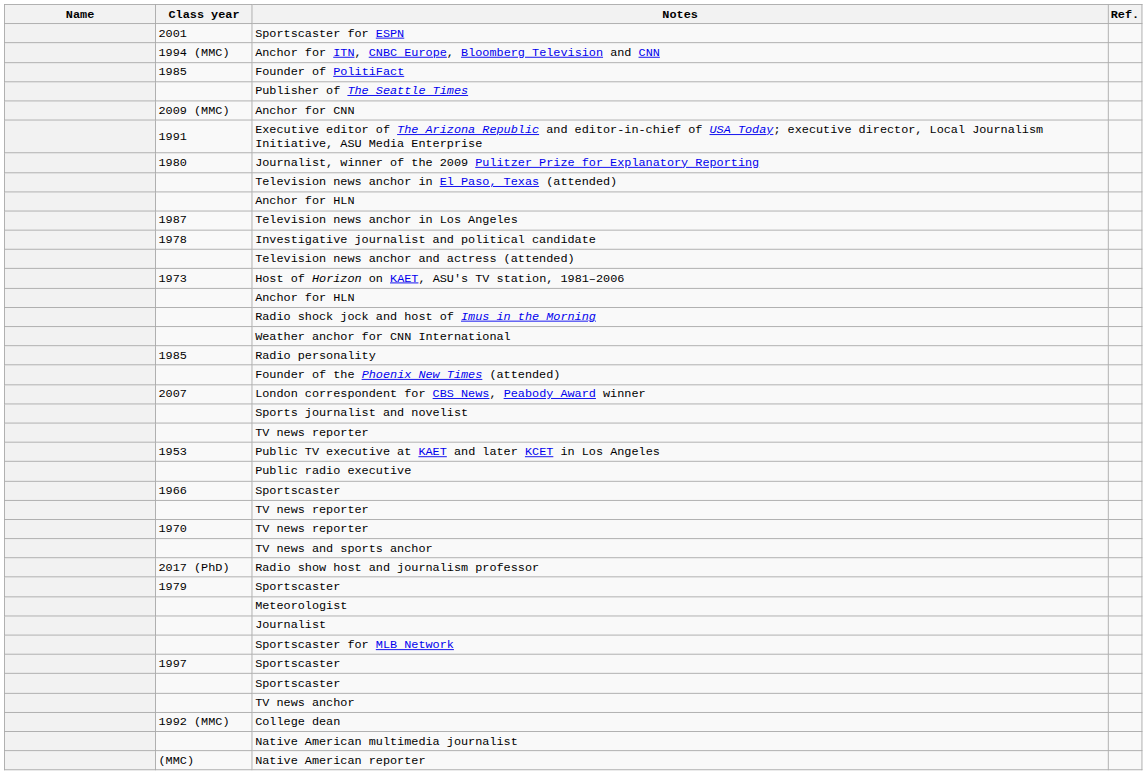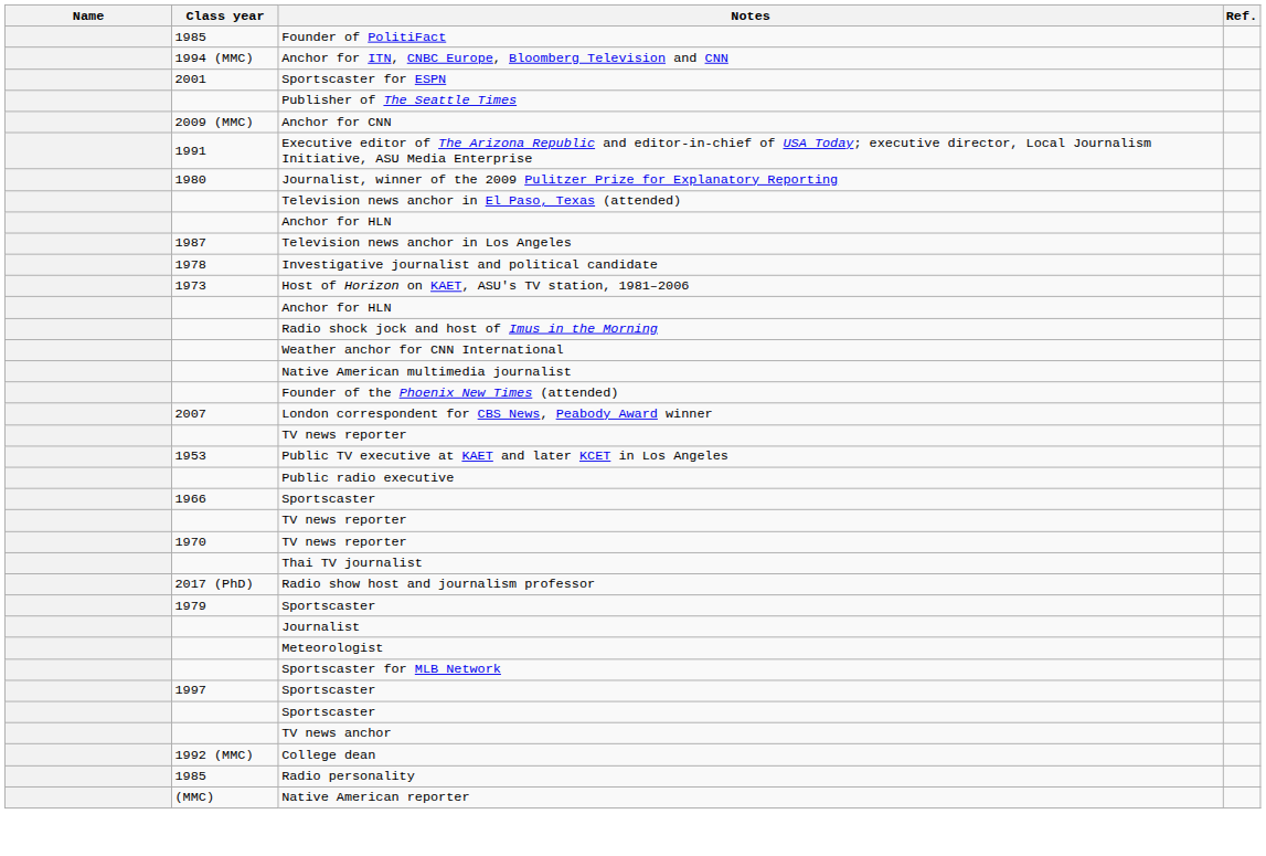rows swapped: Founder of PolitiFact <-> Sportscaster for ESPN
- row: Television news anchor and actress (attended)
rows swapped: Radio personality <-> Native American multimedia journalist
- row: Sports journalist and novelist
- row: TV news and sports anchor
+ row: Thai TV journalist
rows swapped: Meteorologist <-> Journalist
